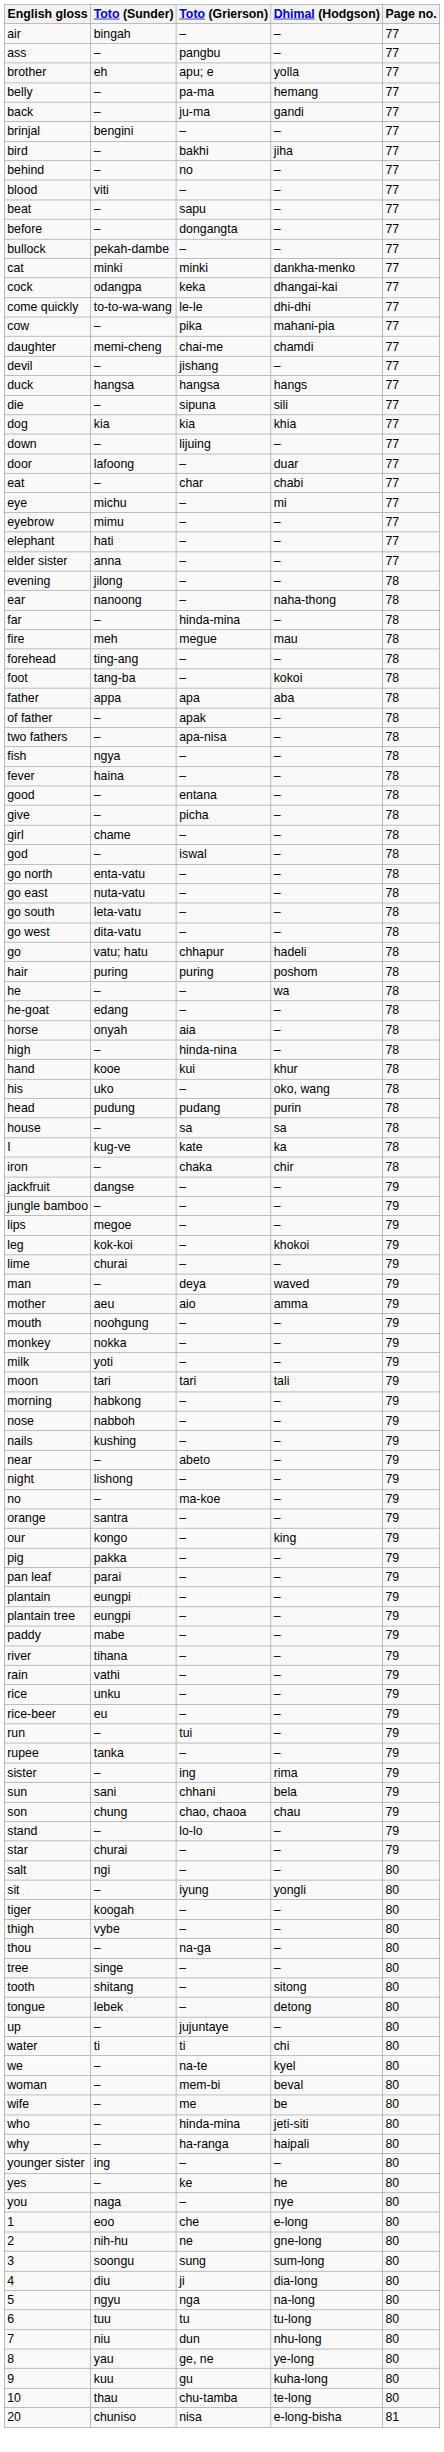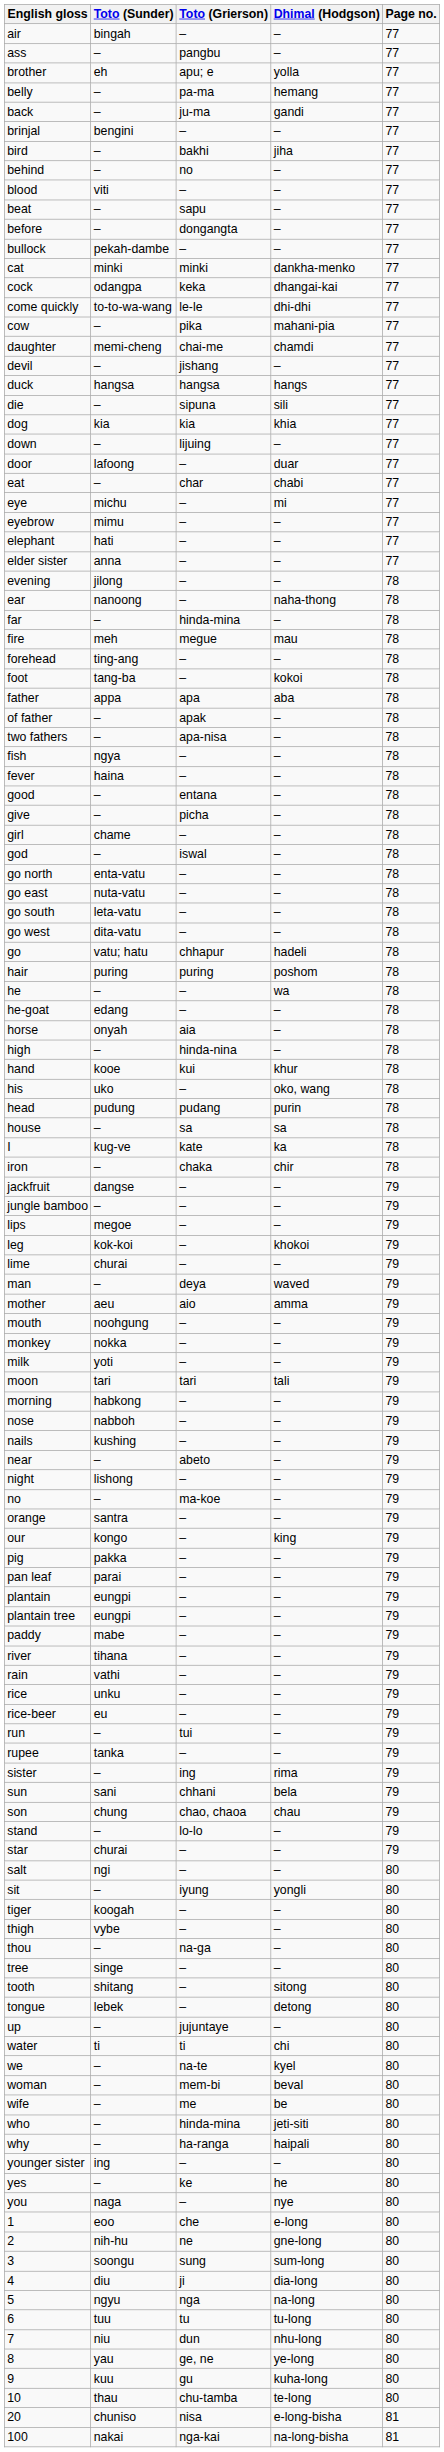+ row: 100 | nakai | nga-kai | na-long-bisha | 81
